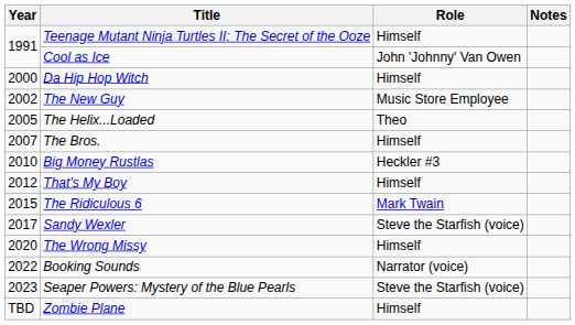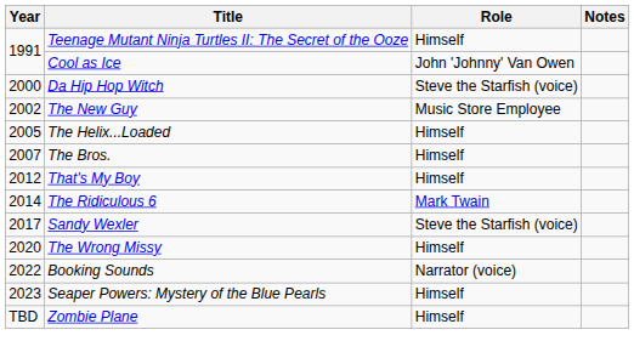Da Hip Hop Witch | Role: Himself -> Steve the Starfish (voice)
The Helix...Loaded | Role: Theo -> Himself
- row: 2010 | Big Money Rustlas | Heckler #3
The Ridiculous 6 | Year: 2015 -> 2014
Seaper Powers: Mystery of the Blue Pearls | Role: Steve the Starfish (voice) -> Himself
